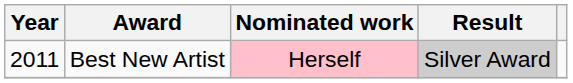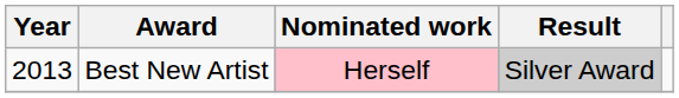Best New Artist | Year: 2011 -> 2013
